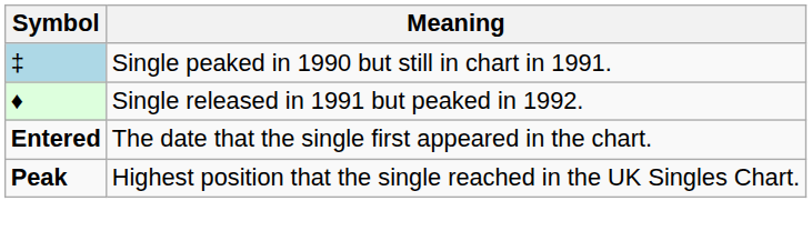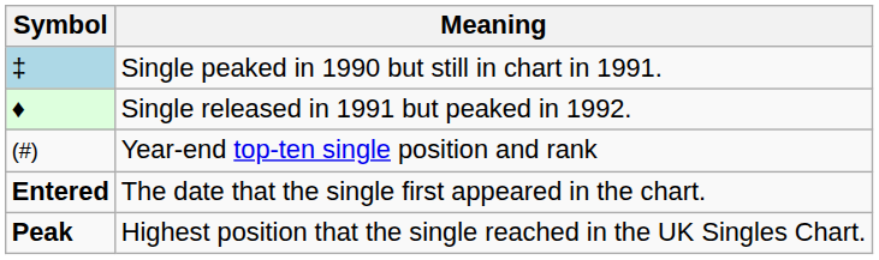+ row: (#) | Year-end top-ten single position and rank
